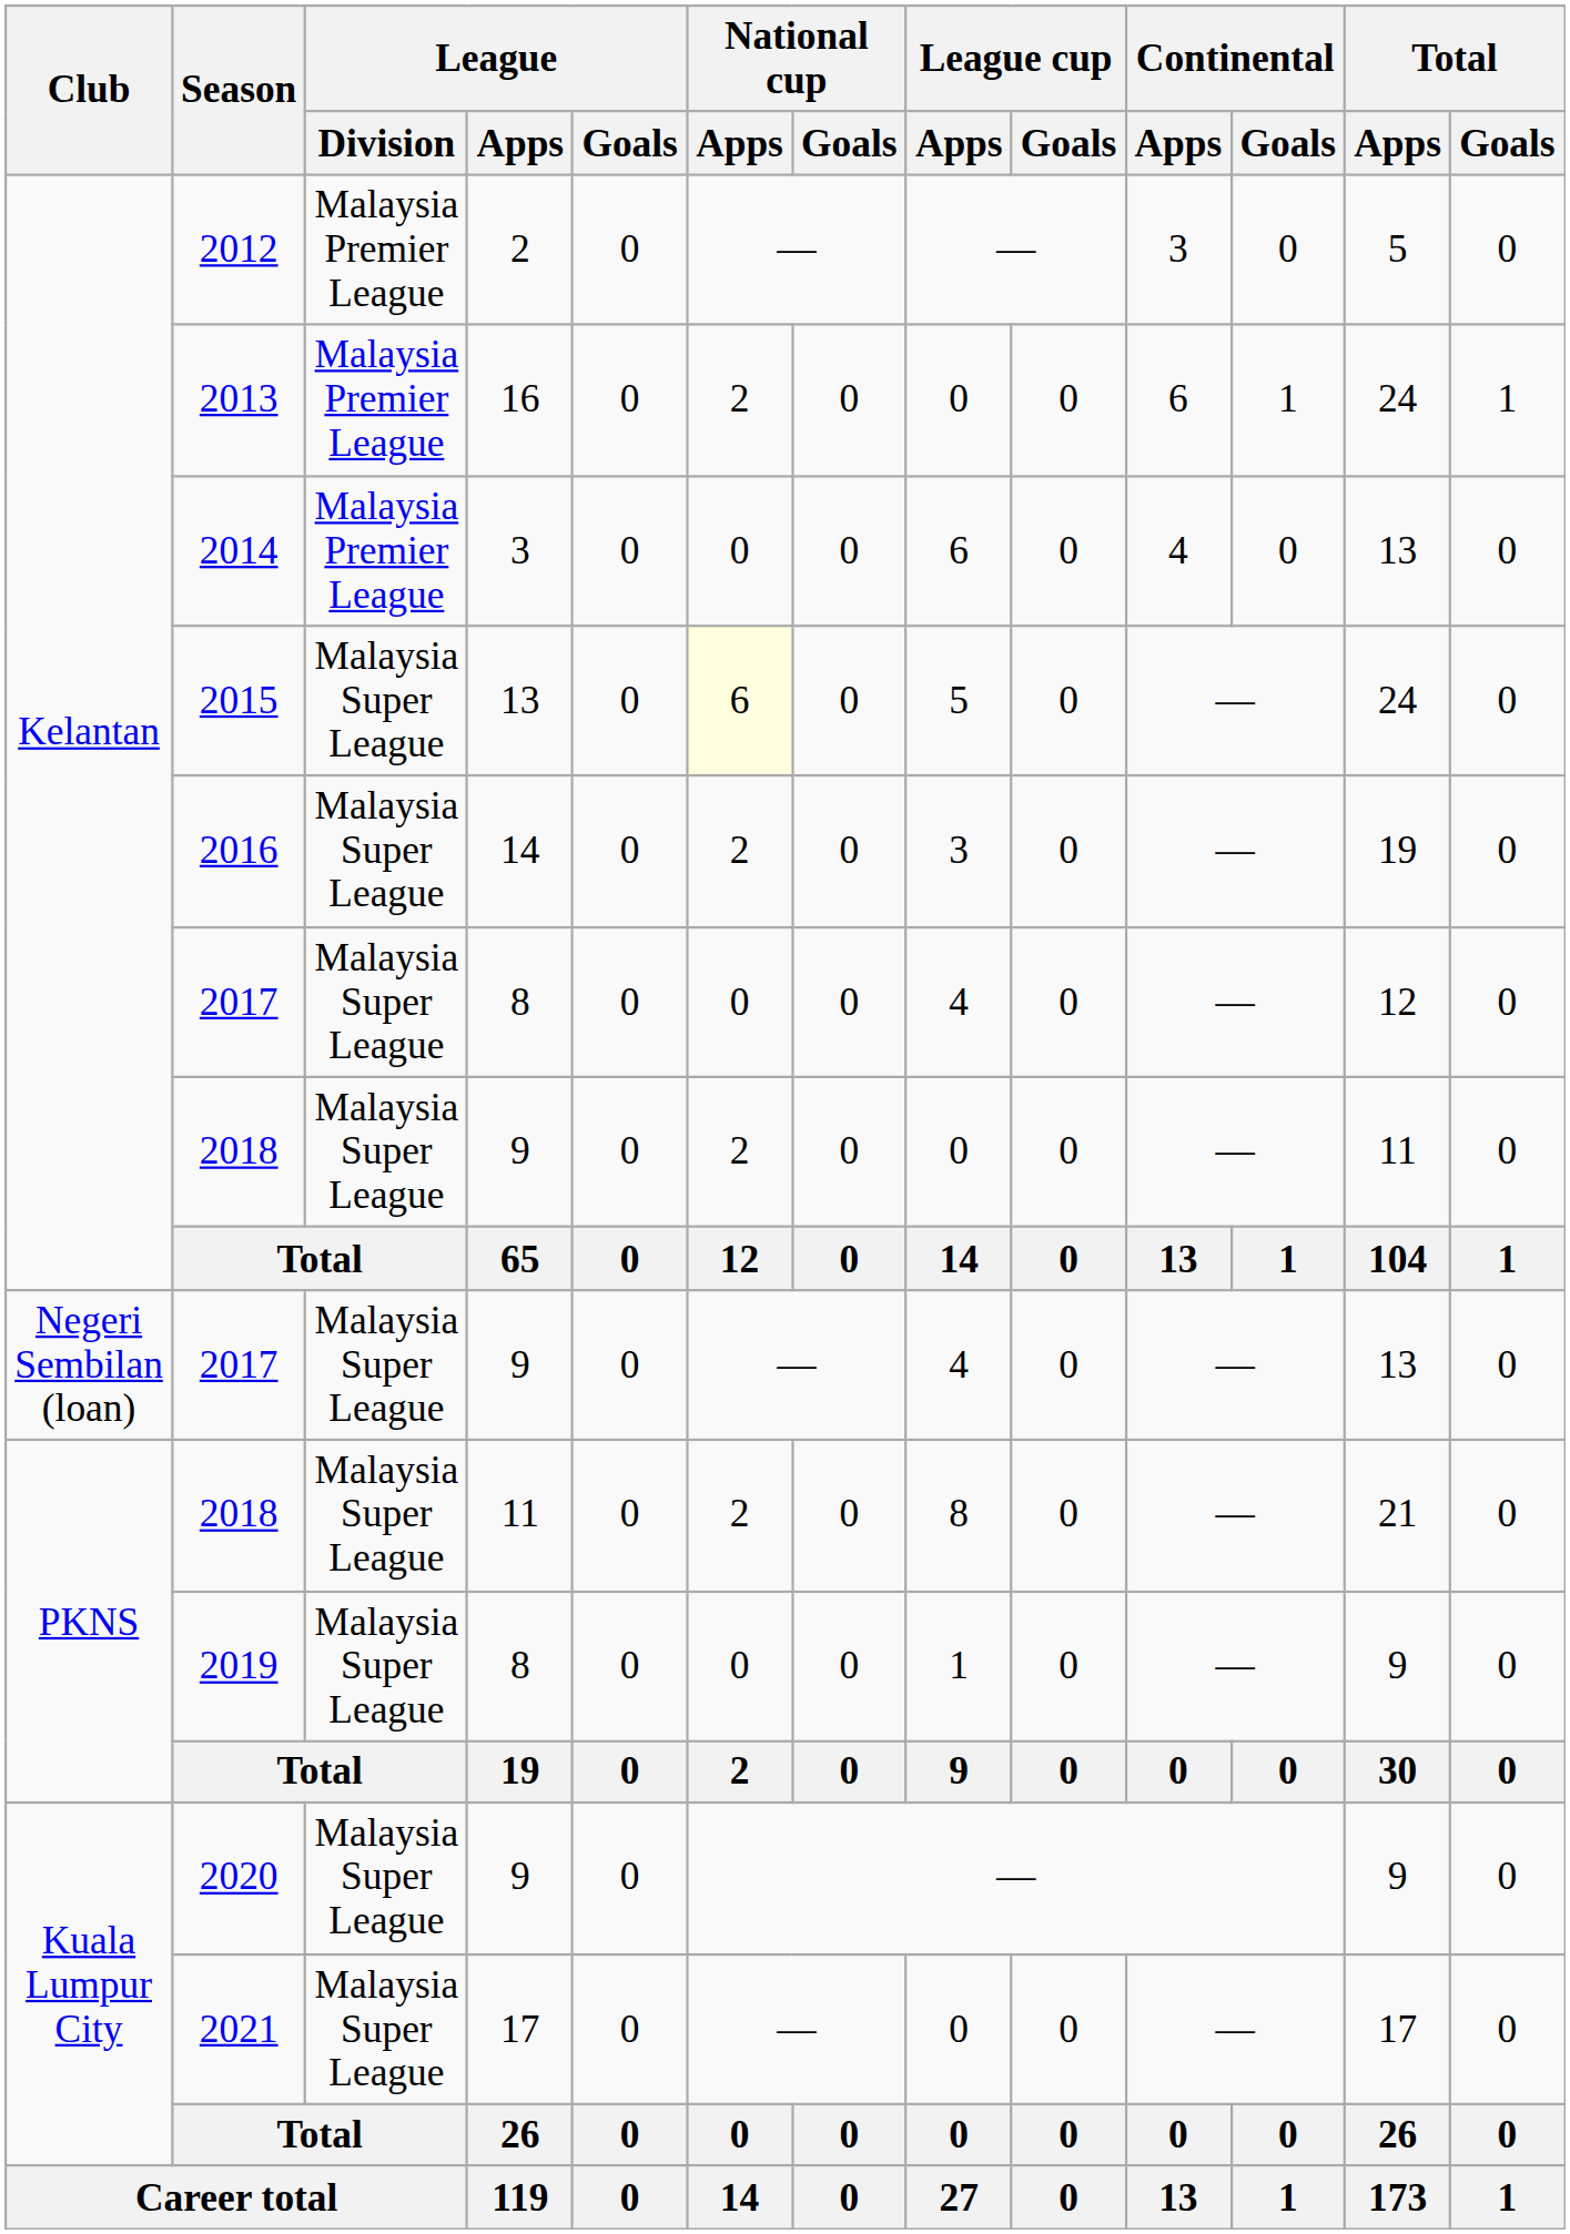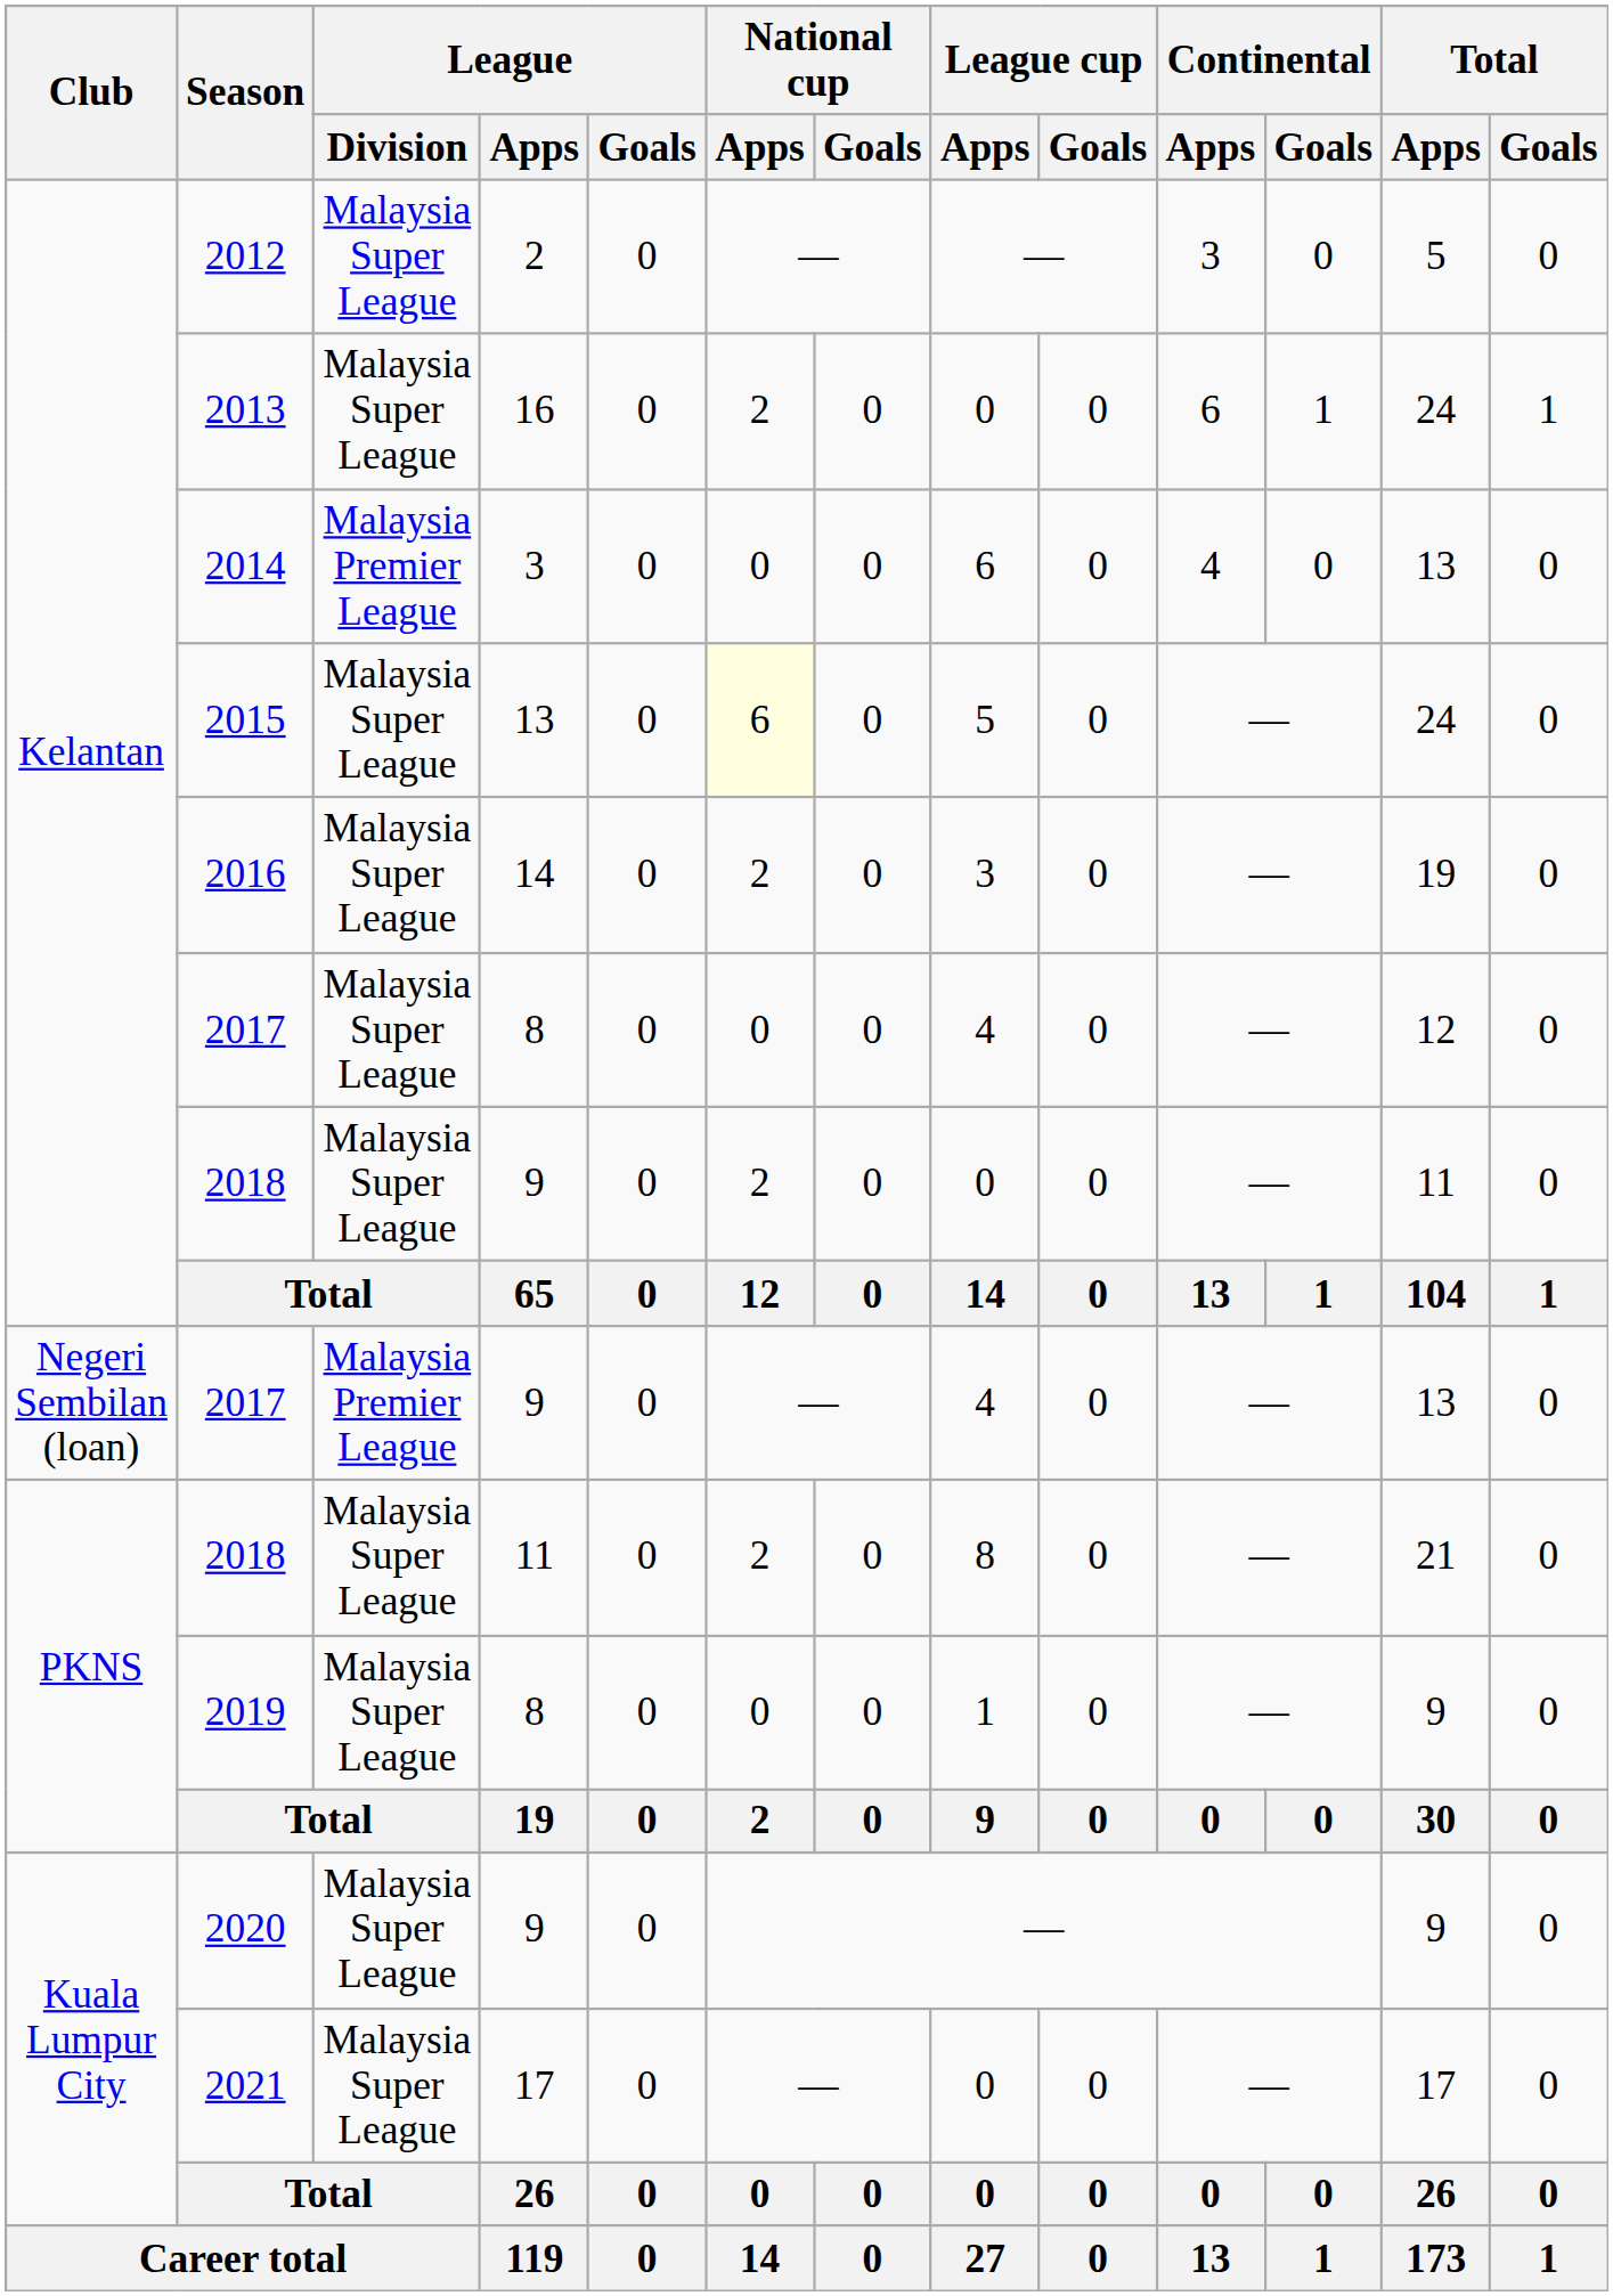2012 | League / Division: Malaysia Premier League -> Malaysia Super League
2013 | League / Division: Malaysia Premier League -> Malaysia Super League
2017 / 9 | League / Division: Malaysia Super League -> Malaysia Premier League
